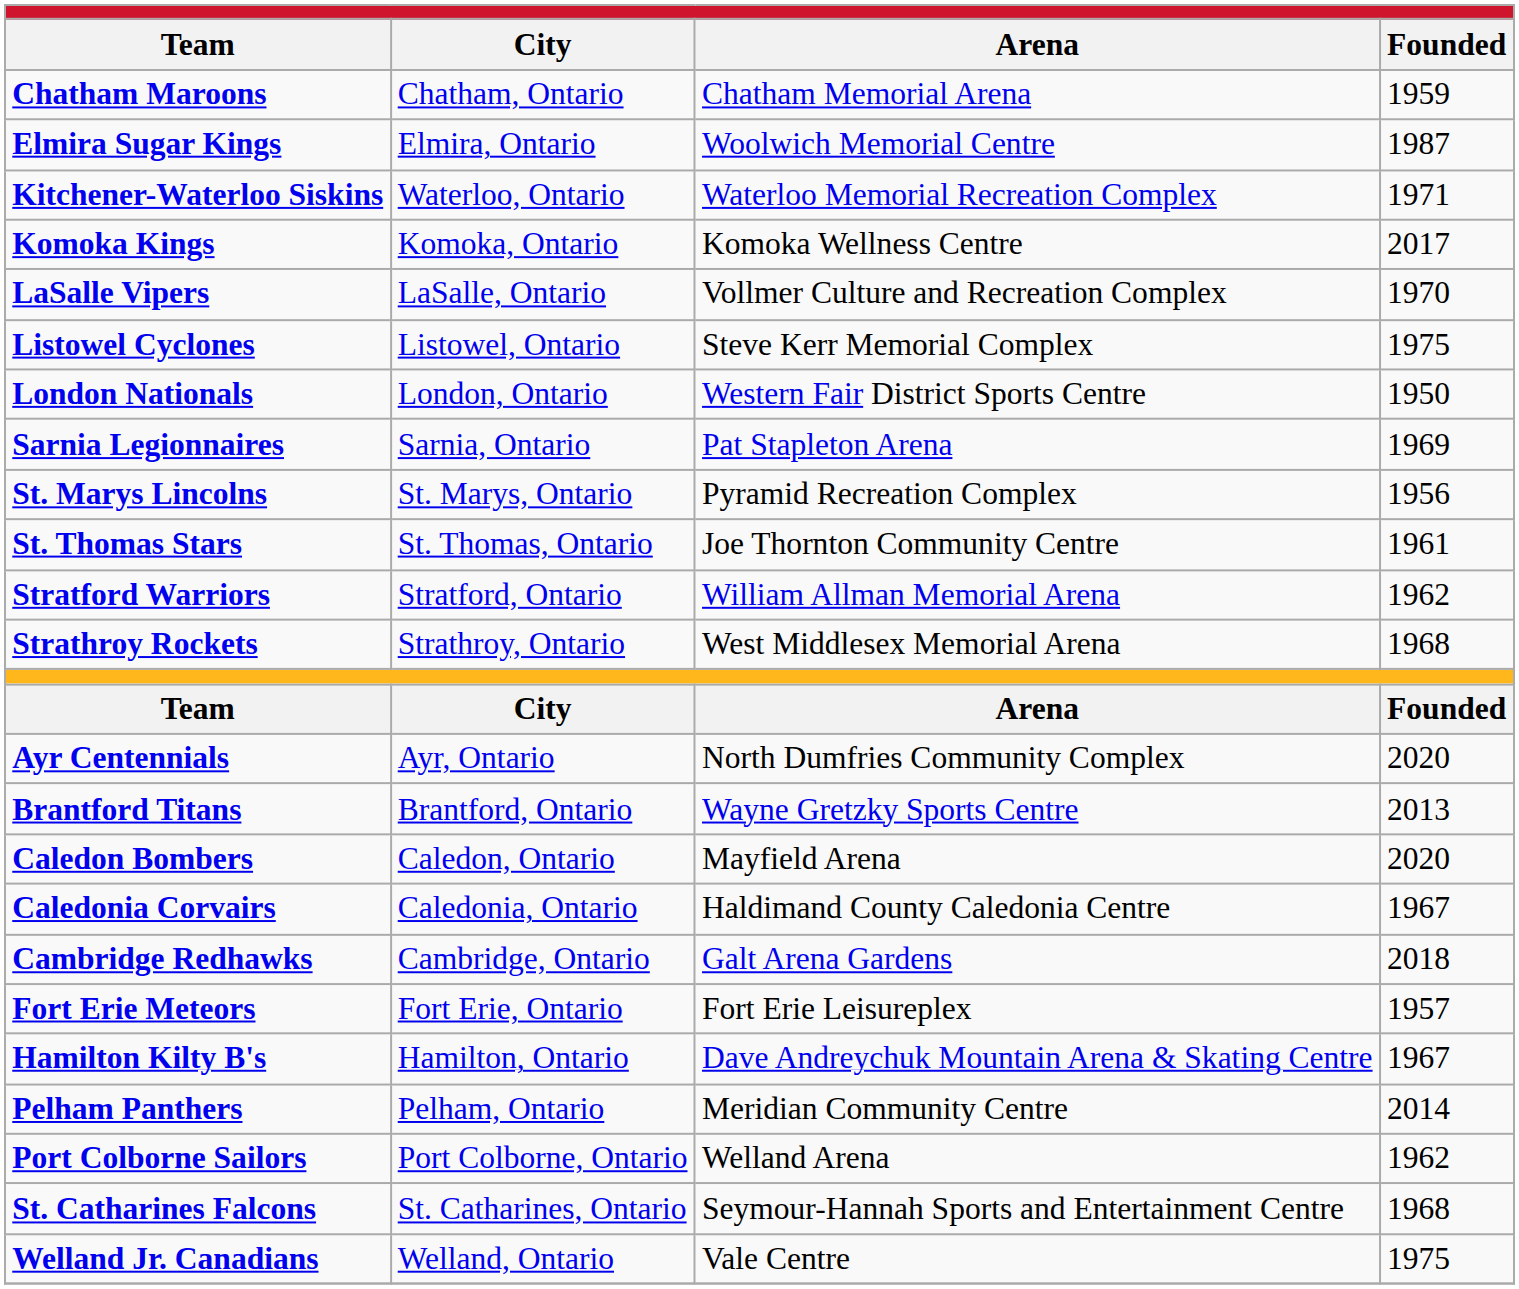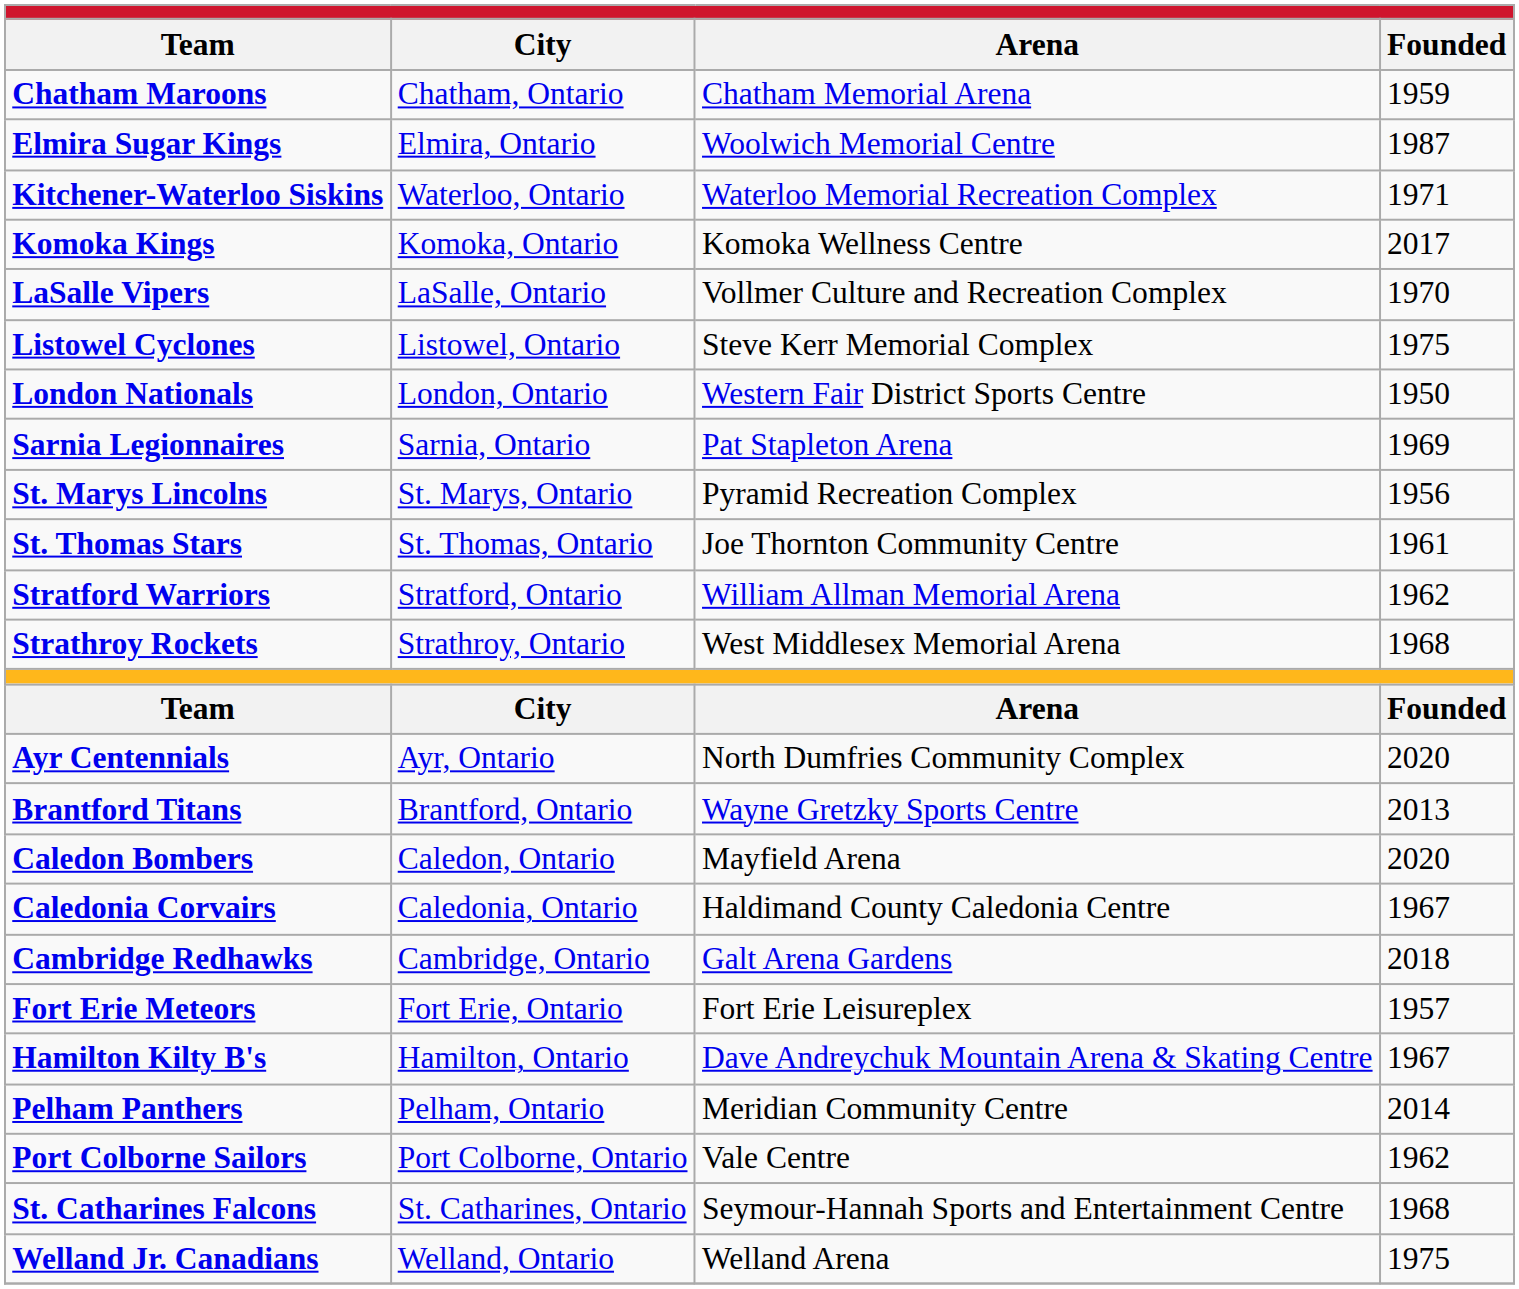Port Colborne Sailors | column 3: Welland Arena -> Vale Centre
Welland Jr. Canadians | column 3: Vale Centre -> Welland Arena
